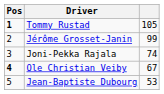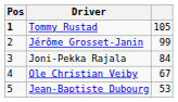Joni-Pekka Rajala | column 3: 74 -> 84
Ole Christian Veiby | Pos: bold -> normal
